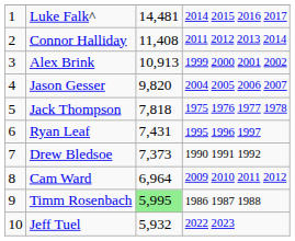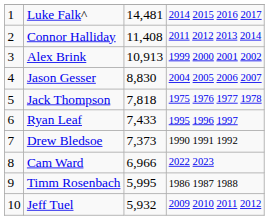Jason Gesser | column 3: 9,820 -> 8,830
Ryan Leaf | column 3: 7,431 -> 7,433
Cam Ward | column 3: 6,964 -> 6,966
Cam Ward | column 4: 2009 2010 2011 2012 -> 2022 2023
Timm Rosenbach | column 3: lightgreen background -> no background
Jeff Tuel | column 4: 2022 2023 -> 2009 2010 2011 2012
